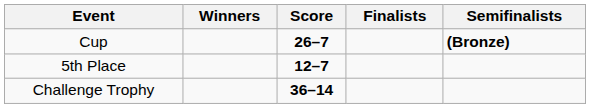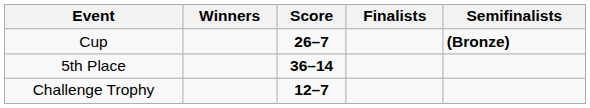5th Place | Score: 12–7 -> 36–14
Challenge Trophy | Score: 36–14 -> 12–7
